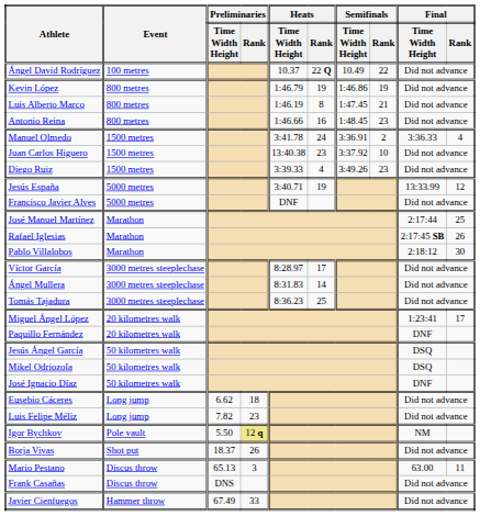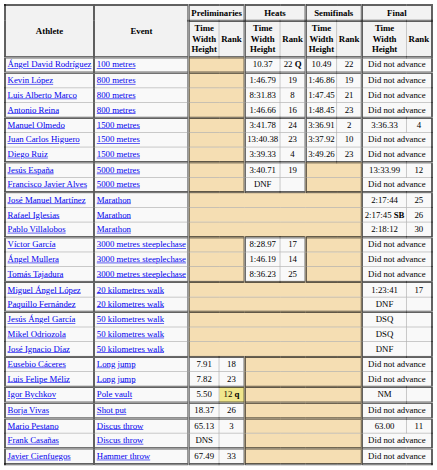Luis Alberto Marco | Heats / Time Width Height: 1:46.19 -> 8:31.83
Ángel Mullera | Heats / Time Width Height: 8:31.83 -> 1:46.19
Eusebio Cáceres | Preliminaries / Time Width Height: 6.62 -> 7.91
